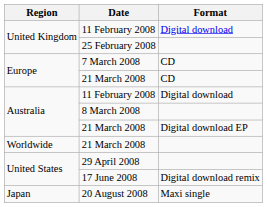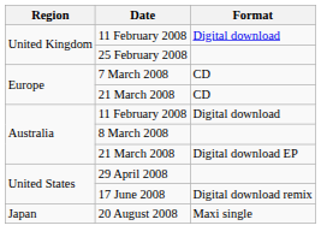- row: Worldwide | 21 March 2008
